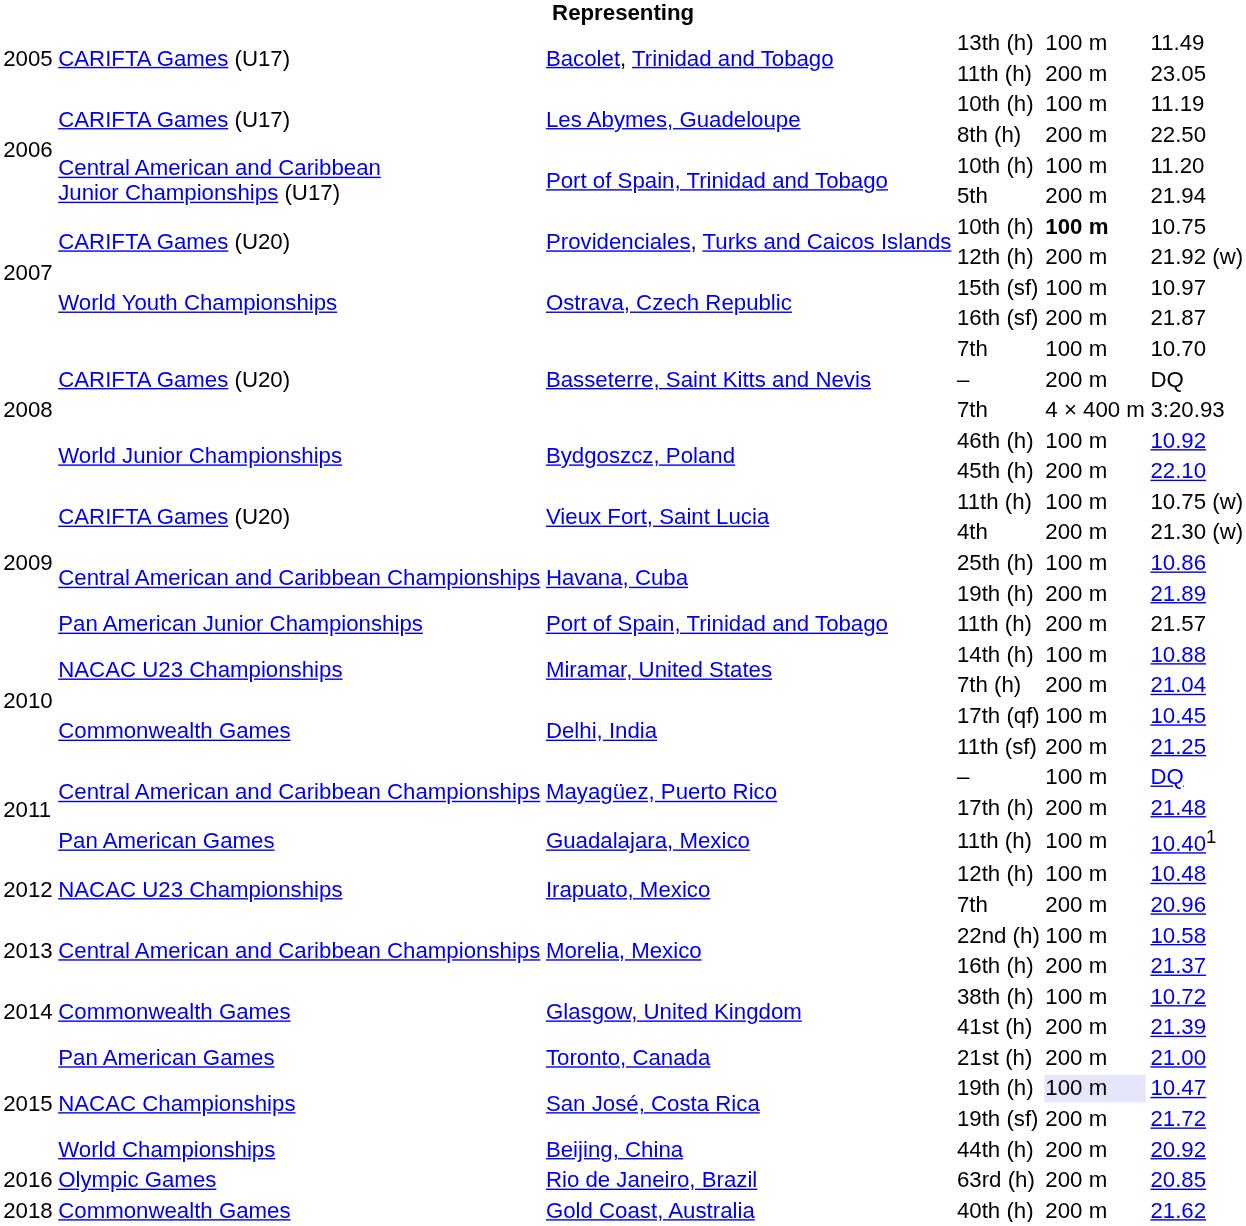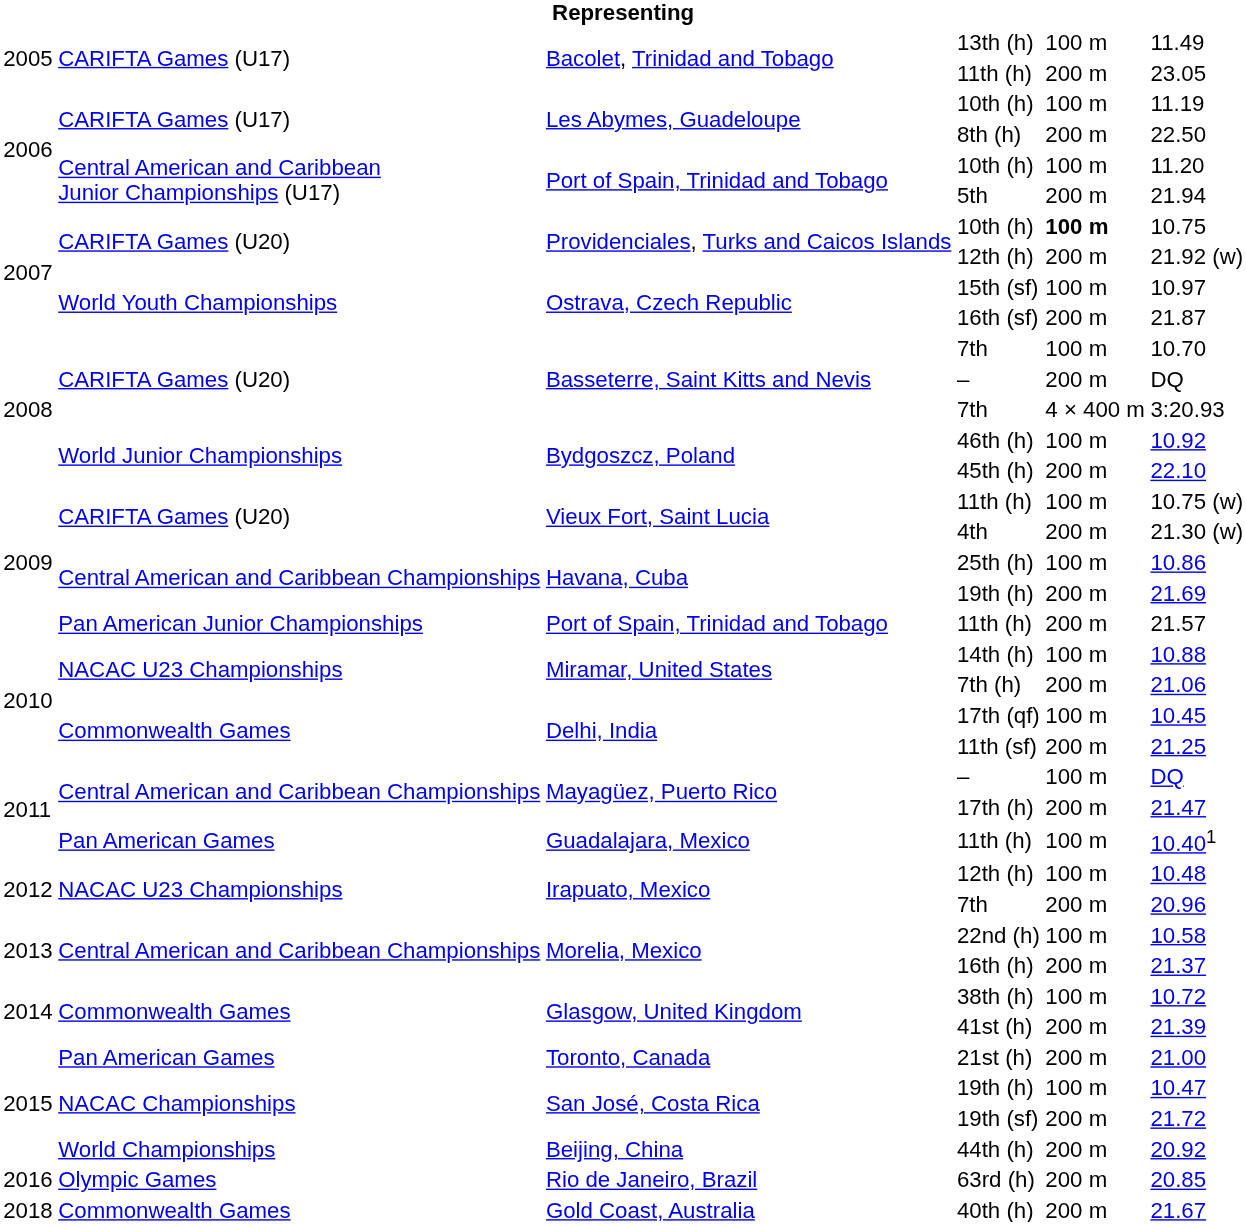Havana, Cuba / 19th (h) | column 6: 21.89 -> 21.69
7th (h) | column 6: 21.04 -> 21.06
17th (h) | column 6: 21.48 -> 21.47
San José, Costa Rica / 19th (h) | column 5: lavender background -> no background
40th (h) | column 6: 21.62 -> 21.67
